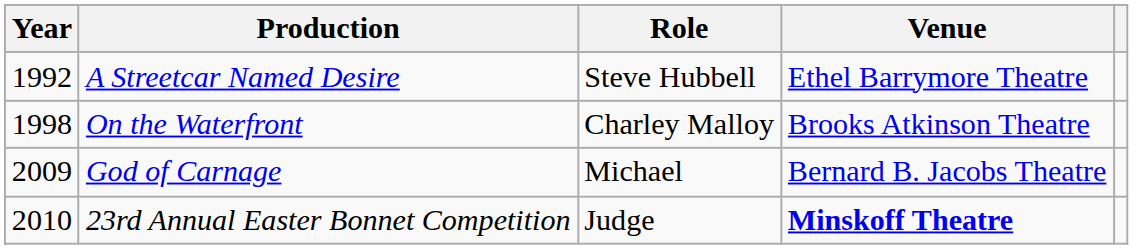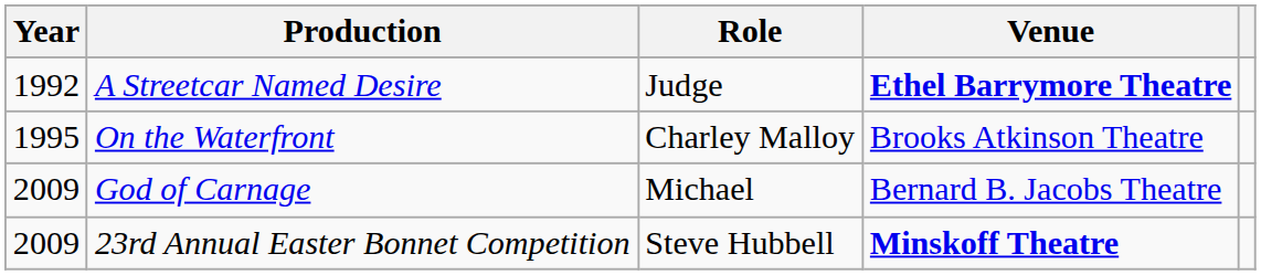A Streetcar Named Desire | Role: Steve Hubbell -> Judge
A Streetcar Named Desire | Venue: normal -> bold
On the Waterfront | Year: 1998 -> 1995
23rd Annual Easter Bonnet Competition | Year: 2010 -> 2009
23rd Annual Easter Bonnet Competition | Role: Judge -> Steve Hubbell
